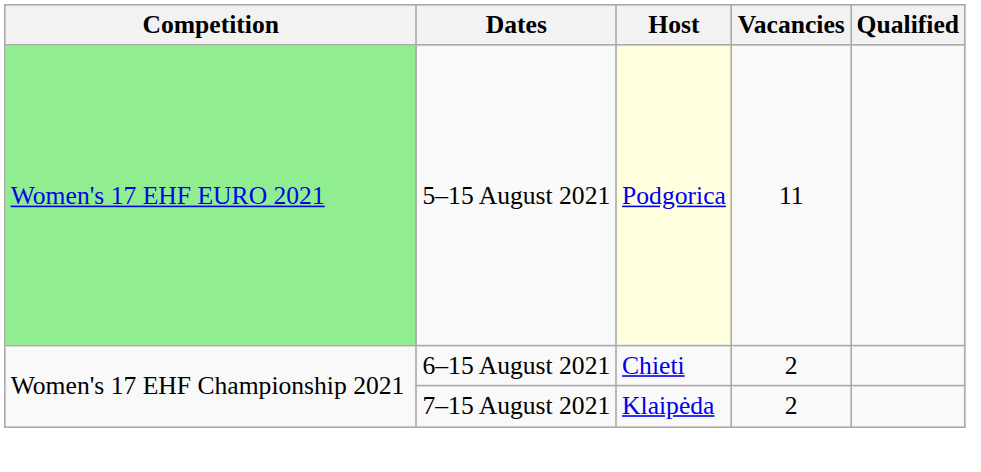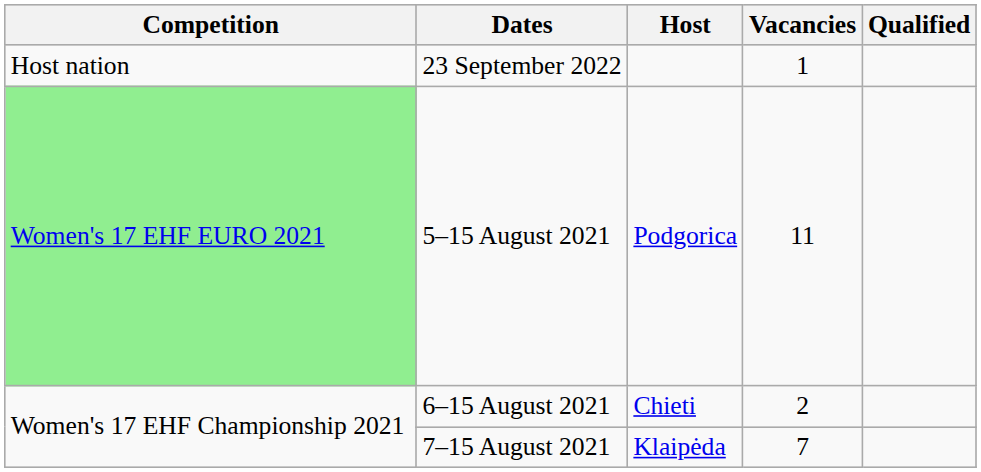+ row: Host nation | 23 September 2022 | 1
5–15 August 2021 | Host: lightyellow background -> no background
7–15 August 2021 | Vacancies: 2 -> 7
